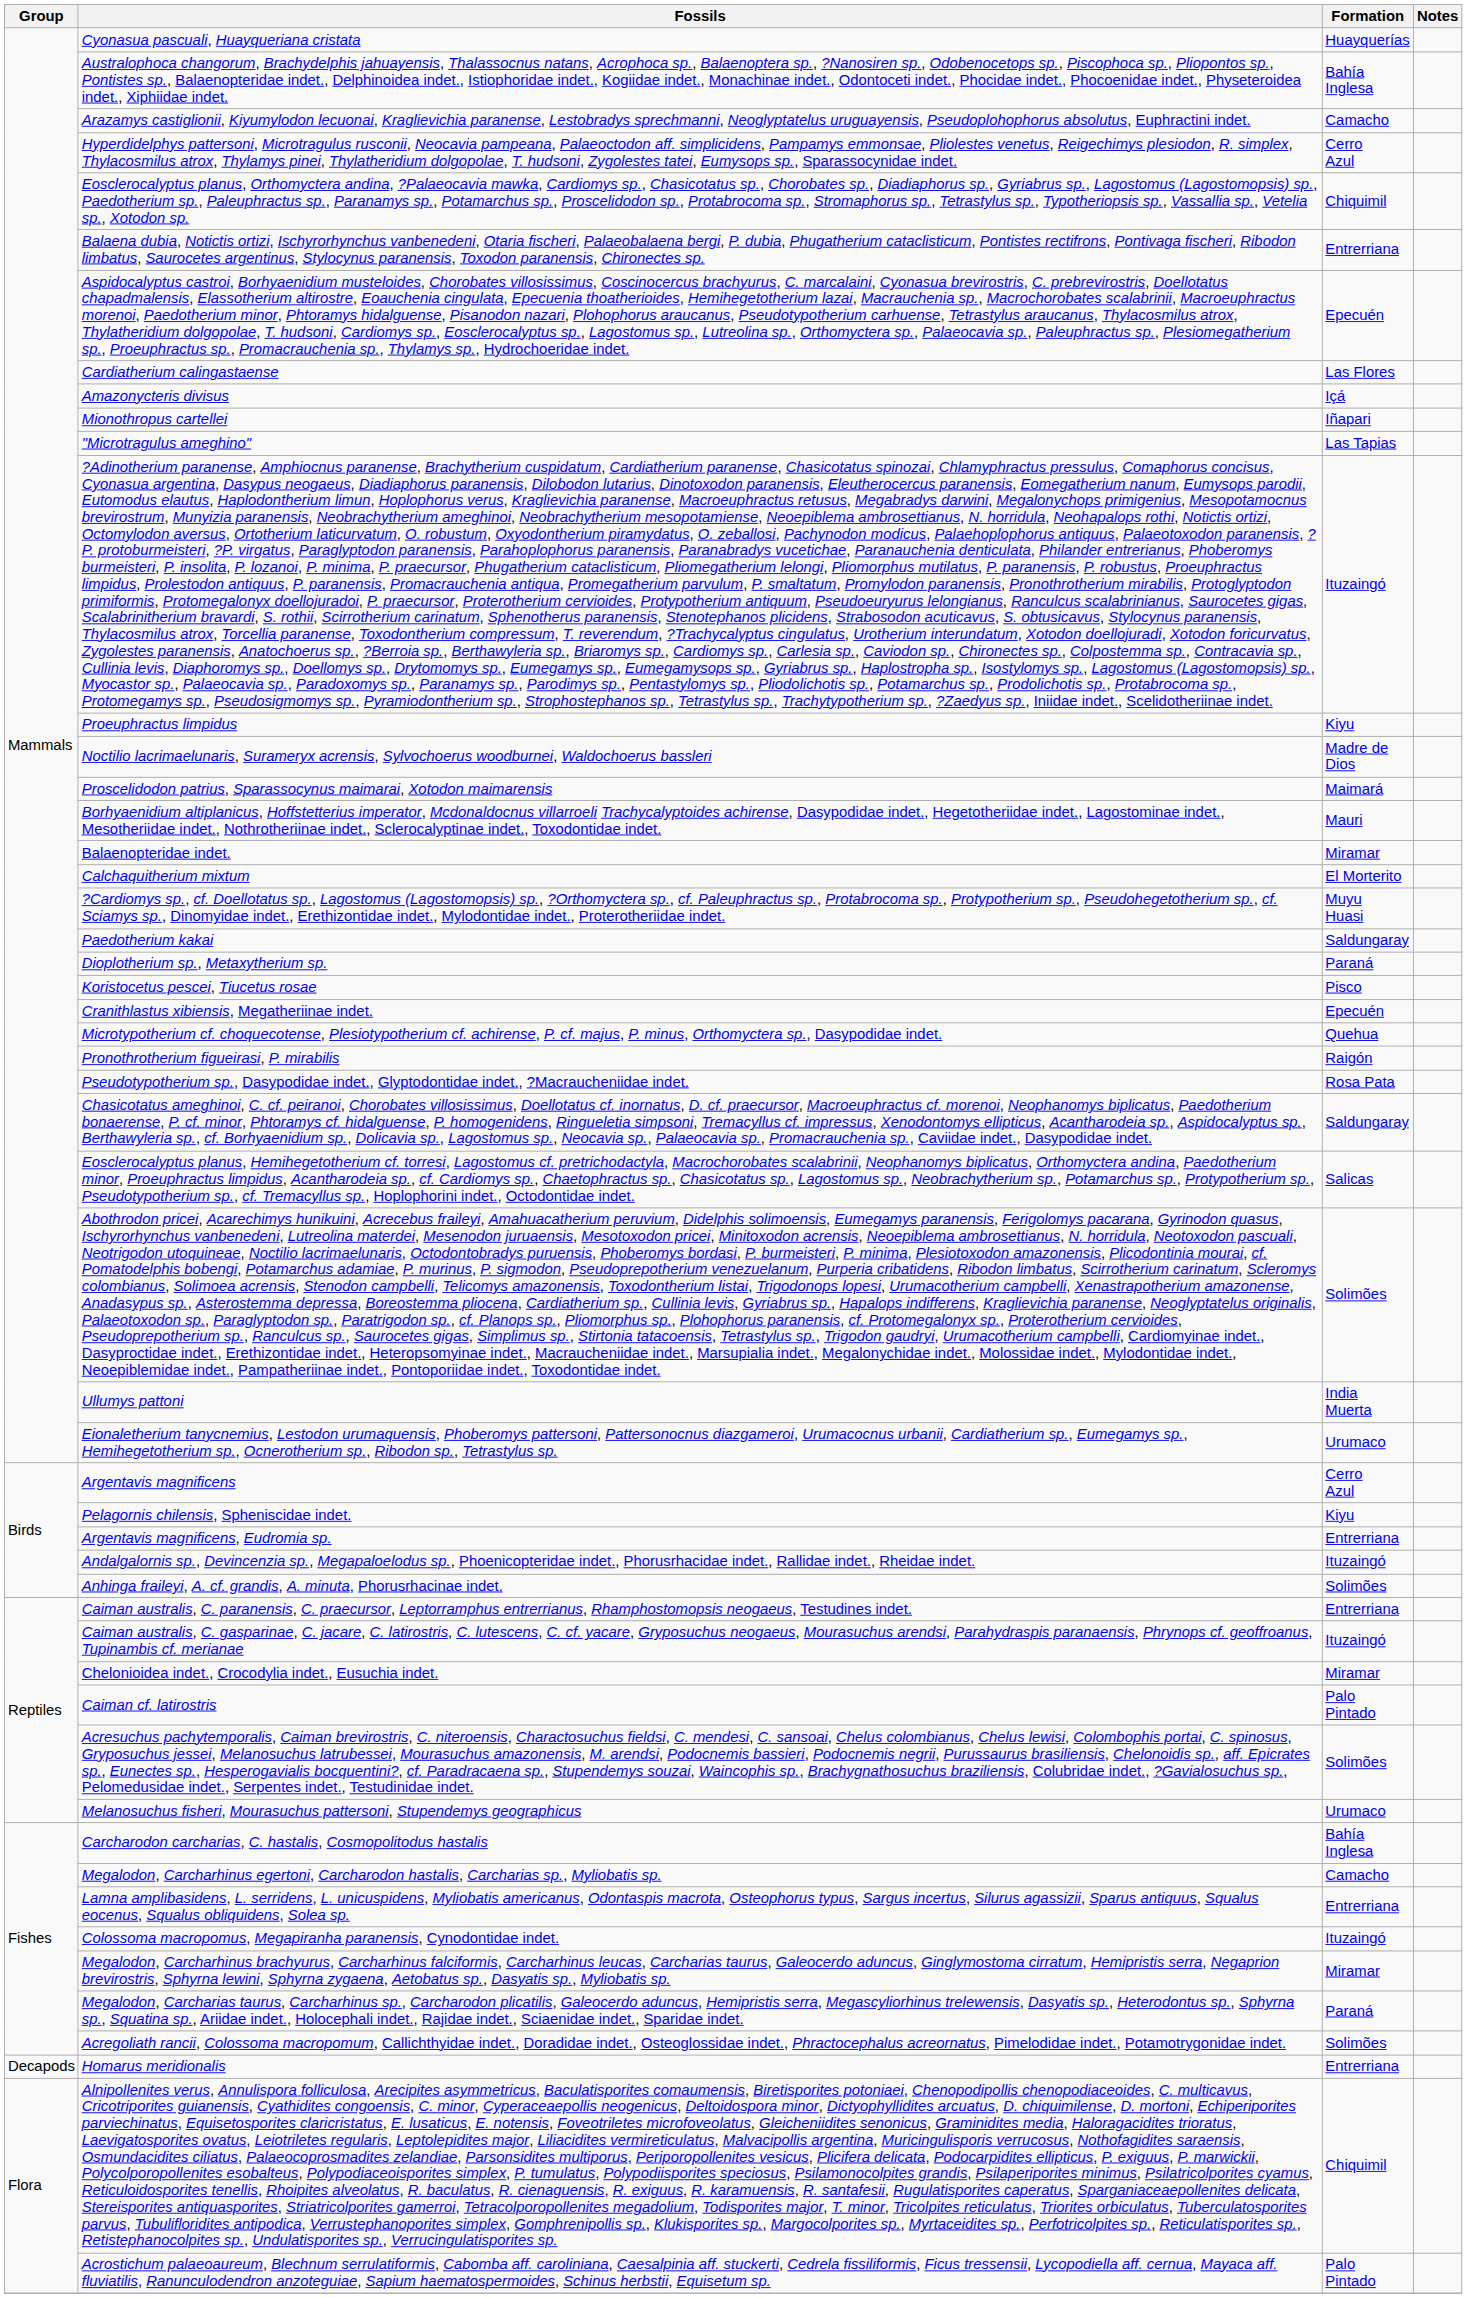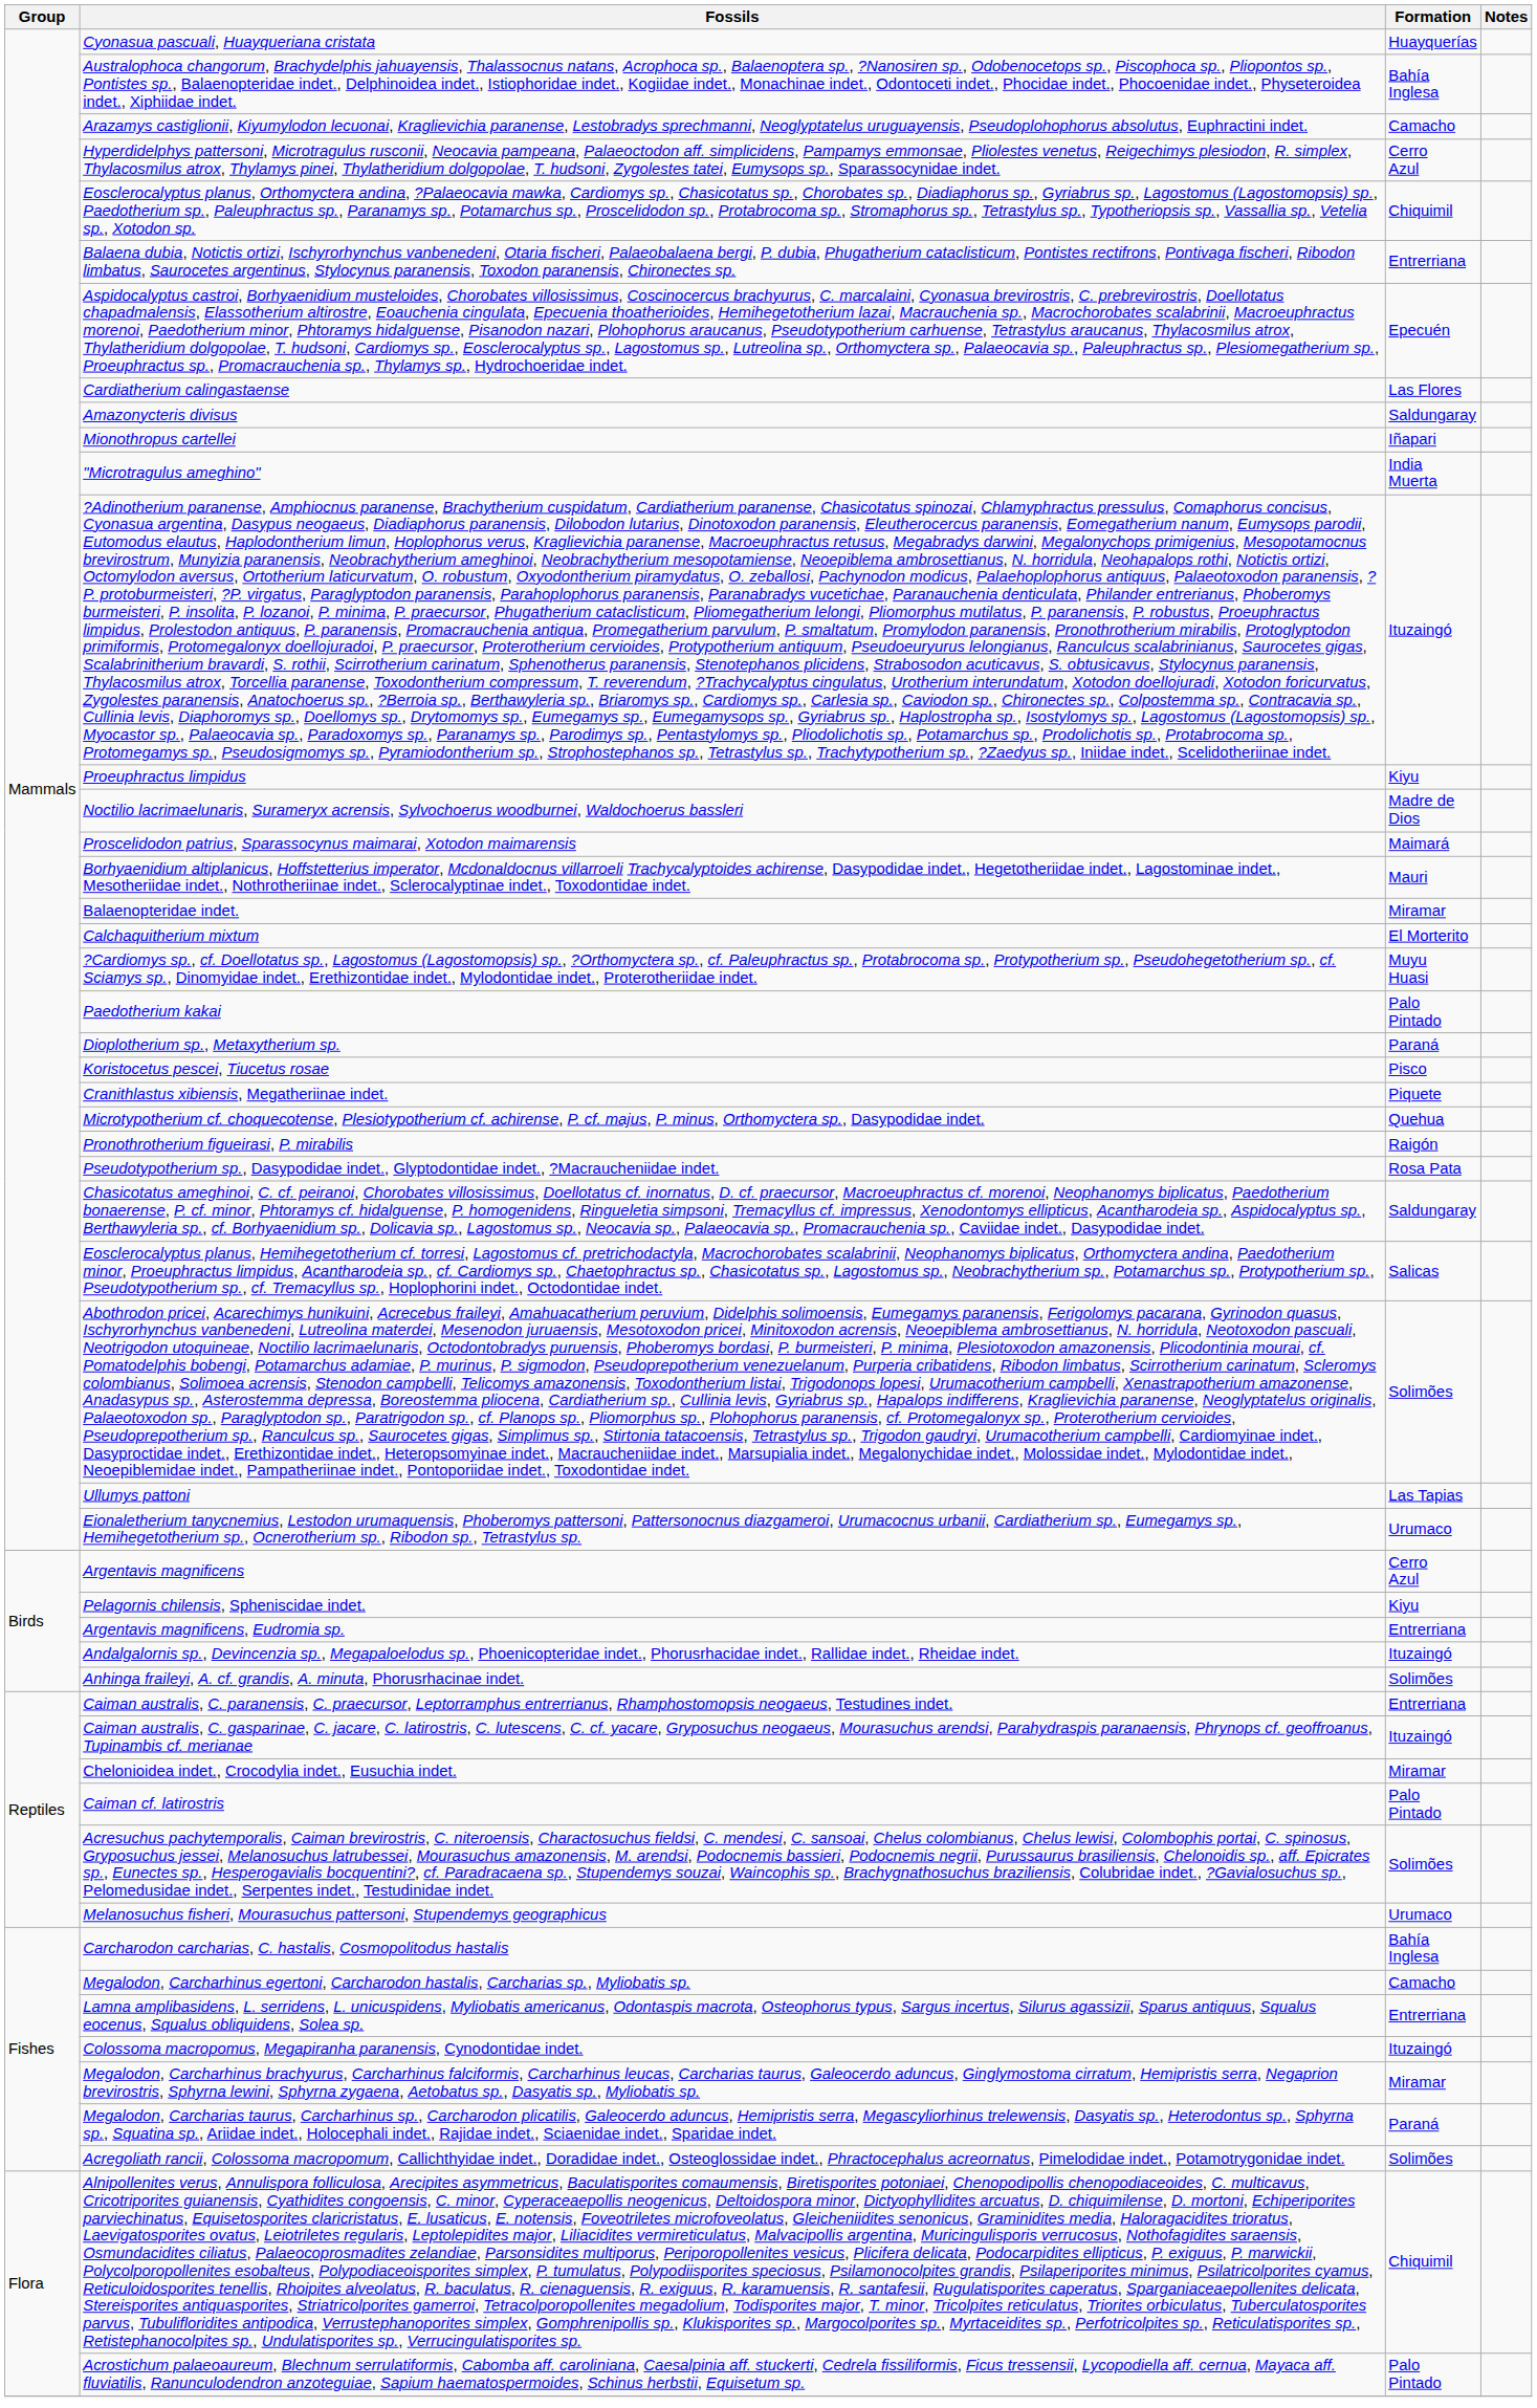Amazonycteris divisus | Formation: Içá -> Saldungaray
"Microtragulus ameghino" | Formation: Las Tapias -> India Muerta
Paedotherium kakai | Formation: Saldungaray -> Palo Pintado
Cranithlastus xibiensis, Megatheriinae indet. | Formation: Epecuén -> Piquete
Ullumys pattoni | Formation: India Muerta -> Las Tapias
- row: Decapods | Homarus meridionalis | Entrerriana
